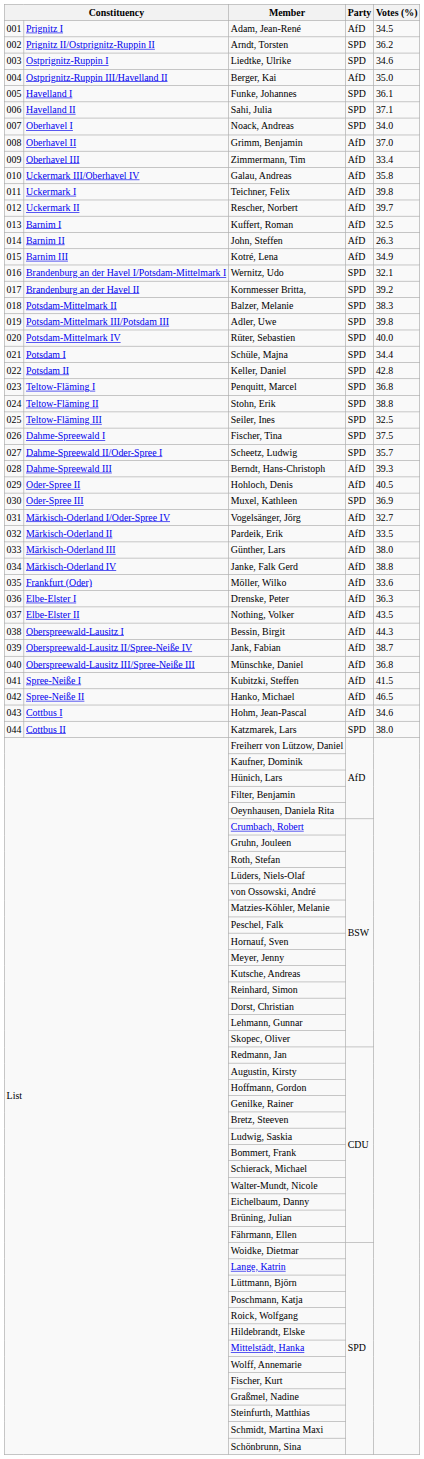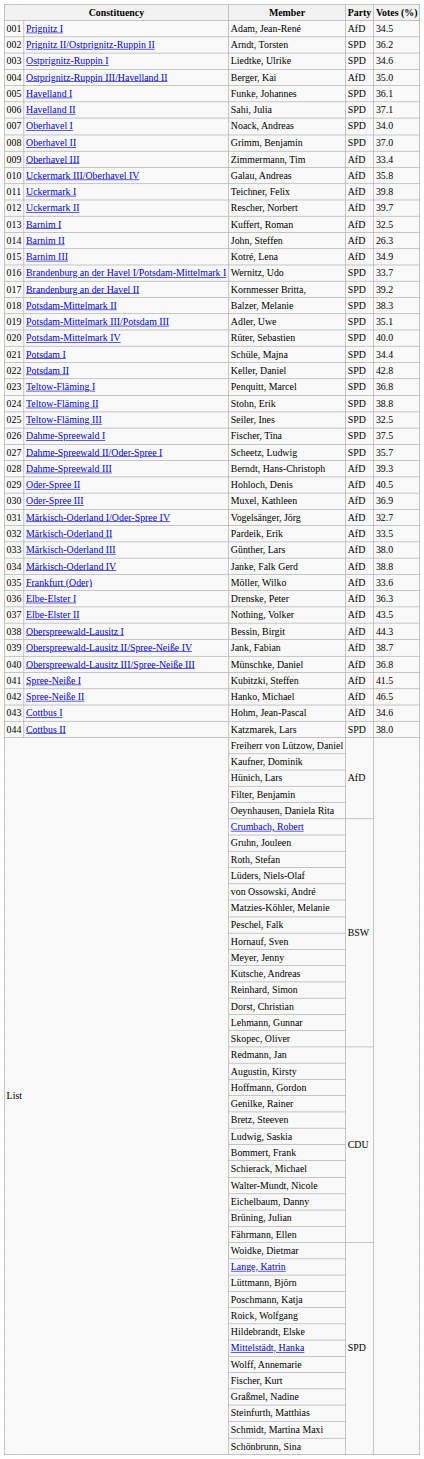Grimm, Benjamin | Party: AfD -> SPD
Wernitz, Udo | Votes (%): 32.1 -> 33.7
Adler, Uwe | Votes (%): 39.8 -> 35.1
Muxel, Kathleen | Party: SPD -> AfD
